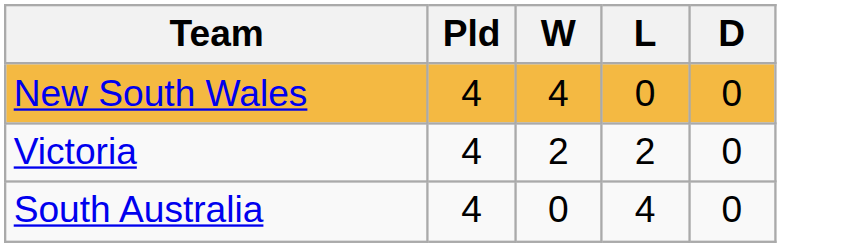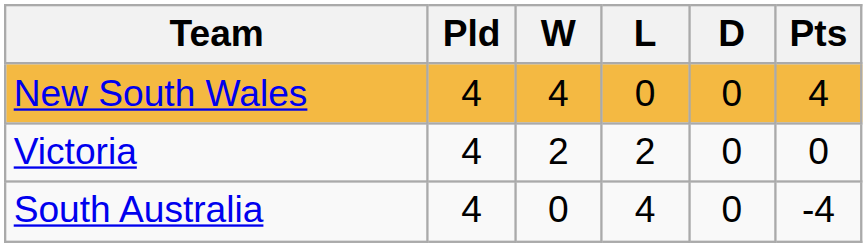+ column: Pts | 4 | 0 | -4
